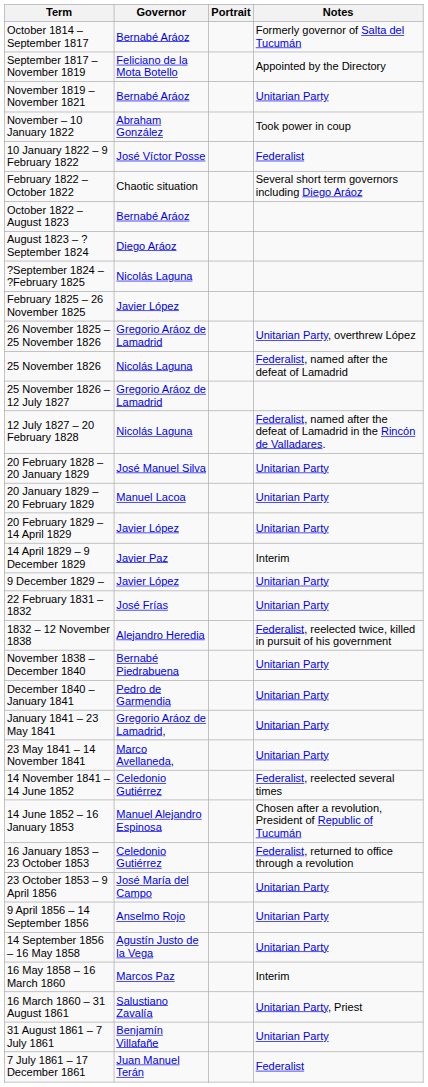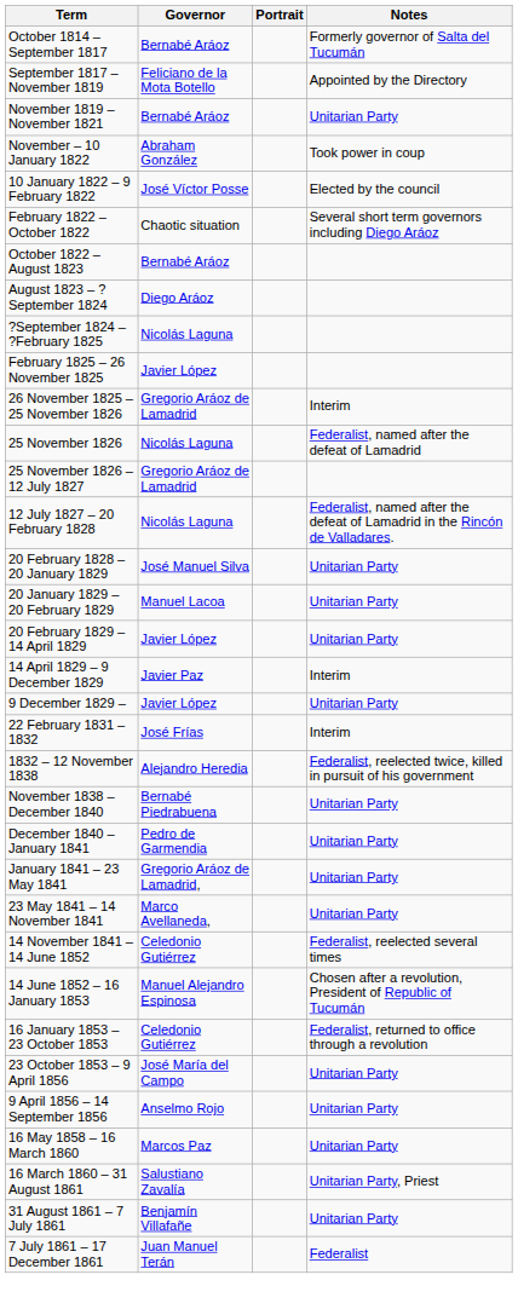10 January 1822 – 9 February 1822 | Notes: Federalist -> Elected by the council
26 November 1825 – 25 November 1826 | Notes: Unitarian Party, overthrew López -> Interim
22 February 1831 – 1832 | Notes: Unitarian Party -> Interim
- row: 14 September 1856 – 16 May 1858 | Agustín Justo de la Vega | Unitarian Party
16 May 1858 – 16 March 1860 | Notes: Interim -> Unitarian Party
